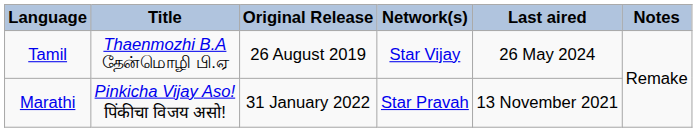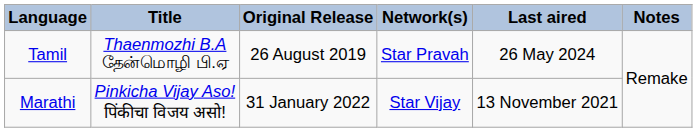Tamil | Network(s): Star Vijay -> Star Pravah
Marathi | Network(s): Star Pravah -> Star Vijay
